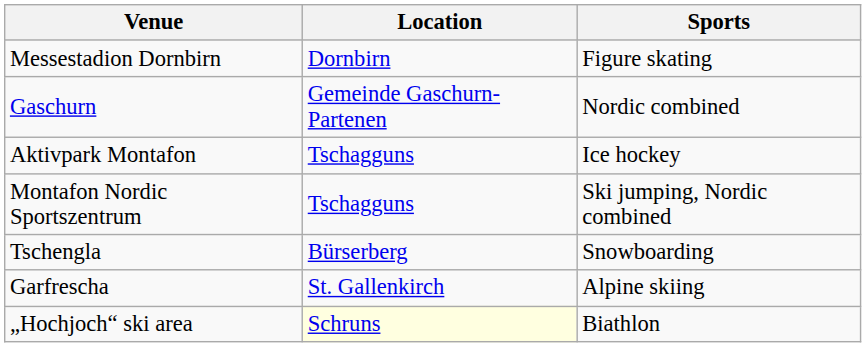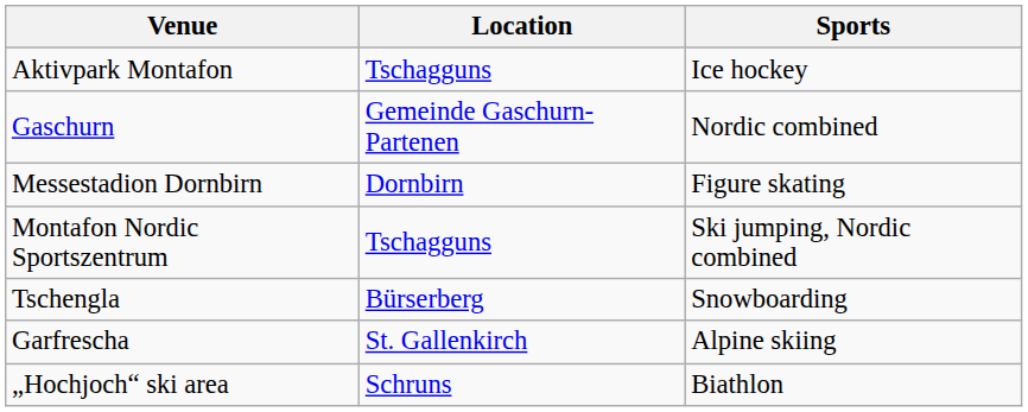rows swapped: Aktivpark Montafon <-> Messestadion Dornbirn
„Hochjoch“ ski area | Location: lightyellow background -> no background
